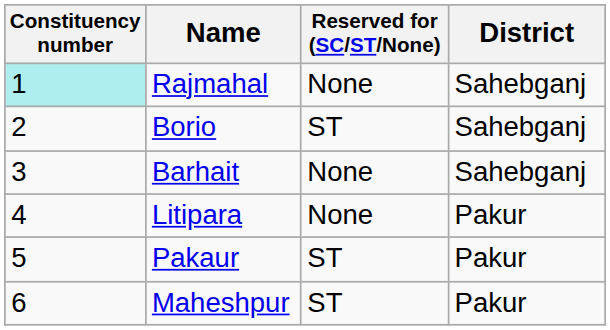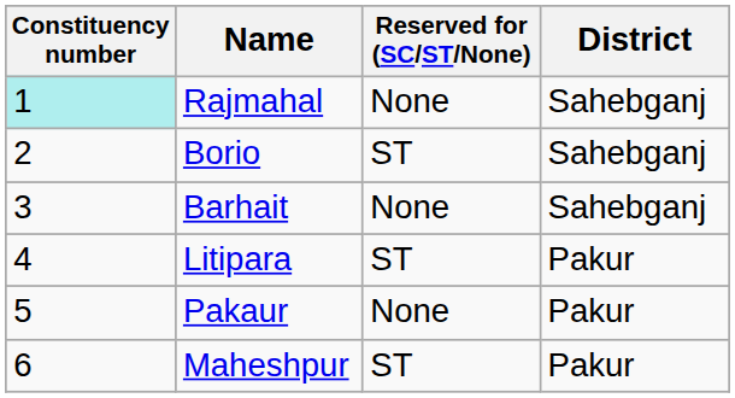Litipara | Reserved for (SC/ST/None): None -> ST
Pakaur | Reserved for (SC/ST/None): ST -> None
